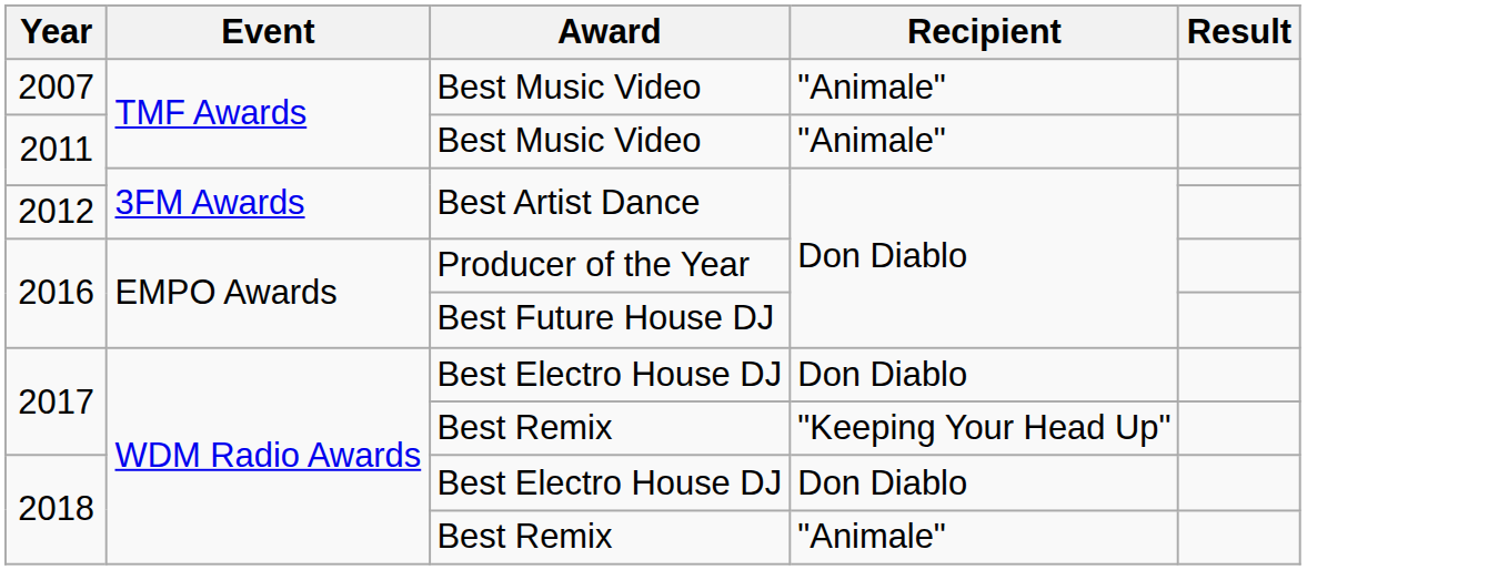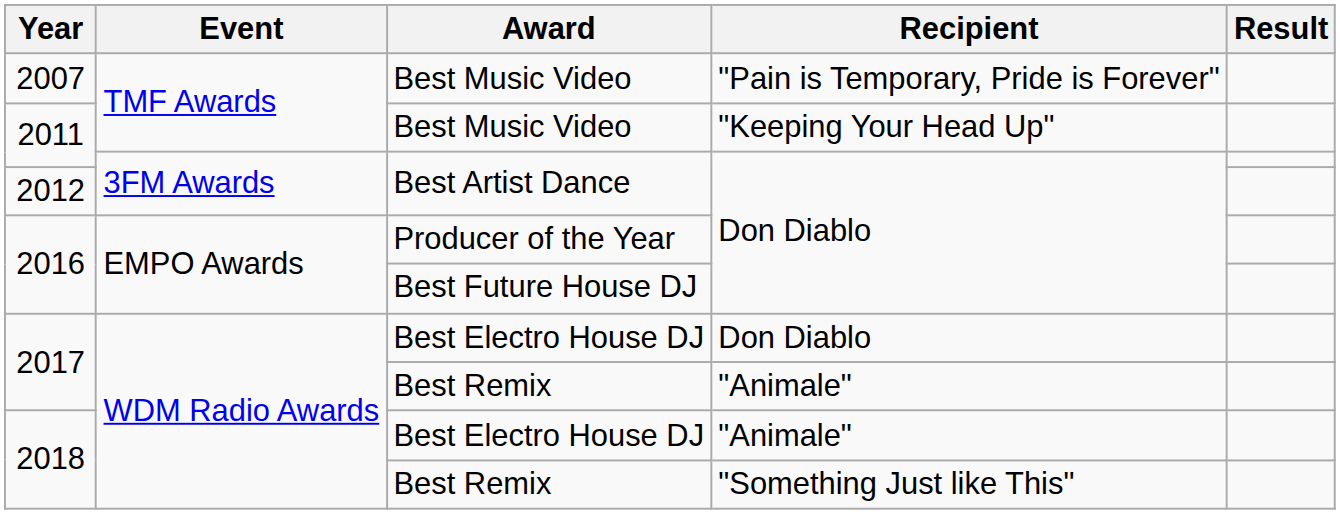2007 | Recipient: "Animale" -> "Pain is Temporary, Pride is Forever"
2011 / Best Music Video | Recipient: "Animale" -> "Keeping Your Head Up"
2017 / Best Remix | Recipient: "Keeping Your Head Up" -> "Animale"
2018 / Best Electro House DJ | Recipient: Don Diablo -> "Animale"
2018 / Best Remix | Recipient: "Animale" -> "Something Just like This"
